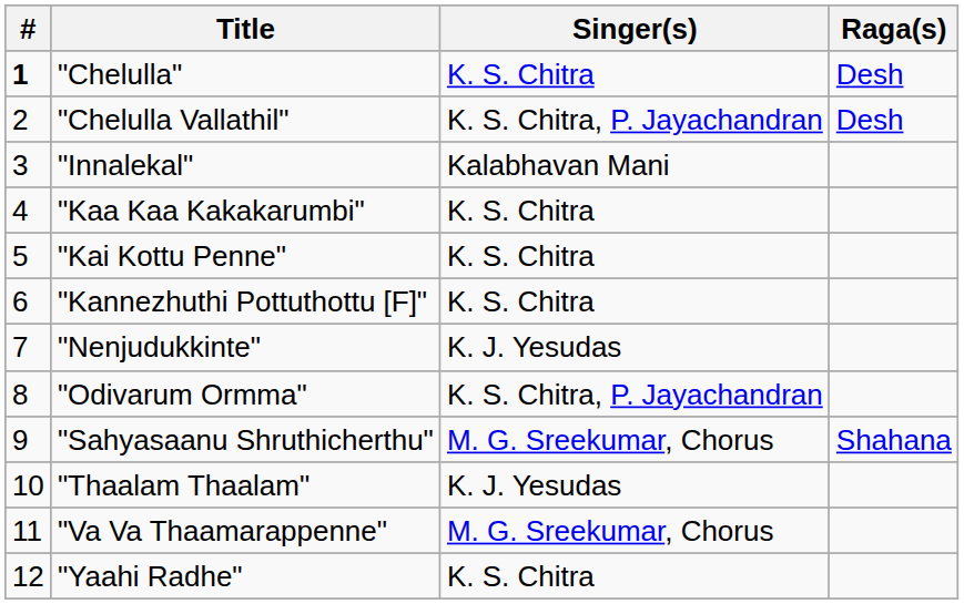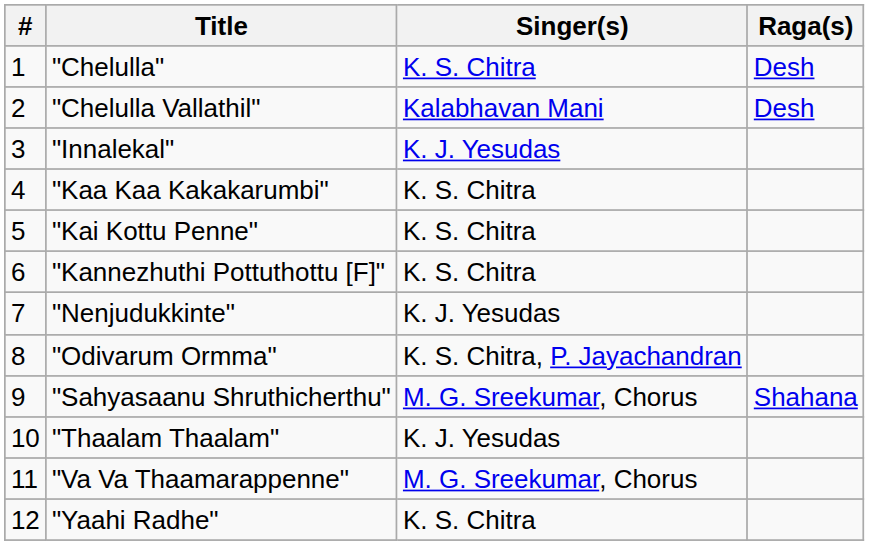"Chelulla" | #: bold -> normal
"Chelulla Vallathil" | Singer(s): K. S. Chitra, P. Jayachandran -> Kalabhavan Mani
"Innalekal" | Singer(s): Kalabhavan Mani -> K. J. Yesudas
